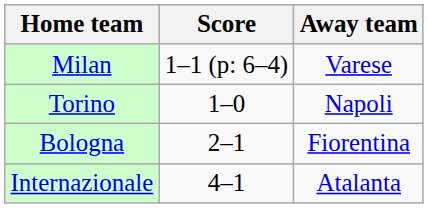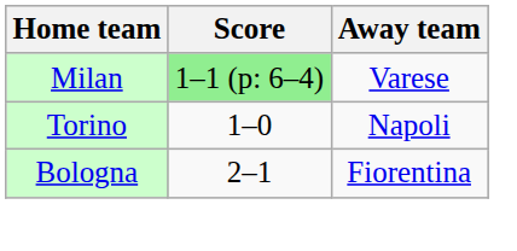Milan | Score: no background -> lightgreen background
- row: Internazionale | 4–1 | Atalanta
